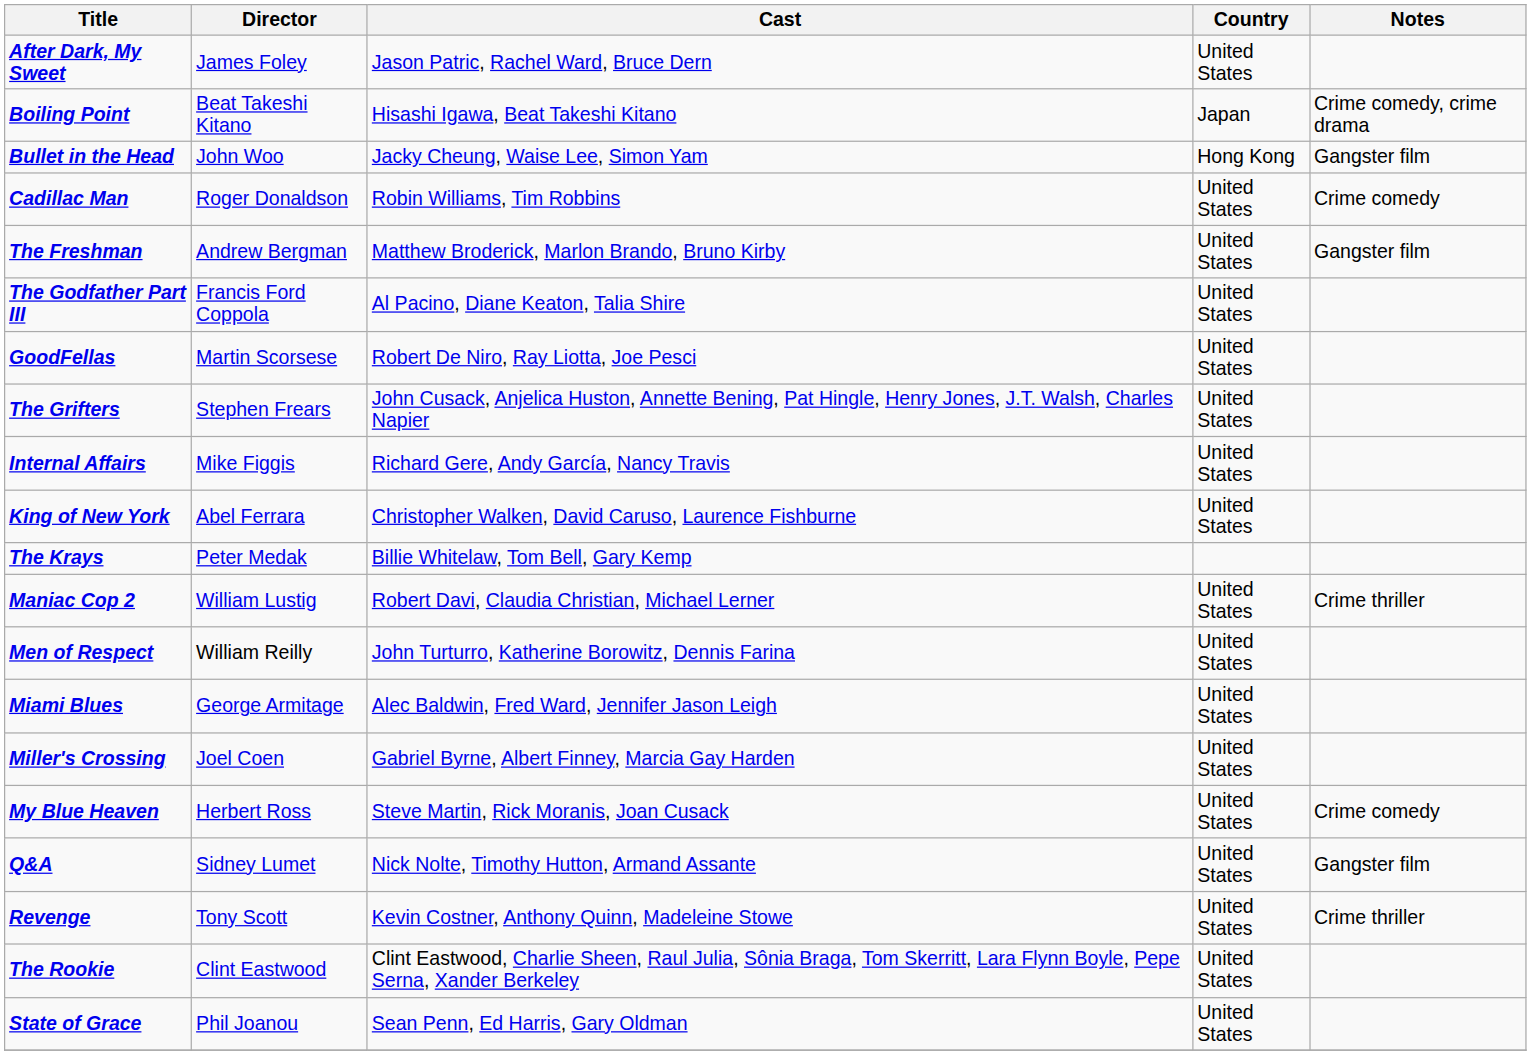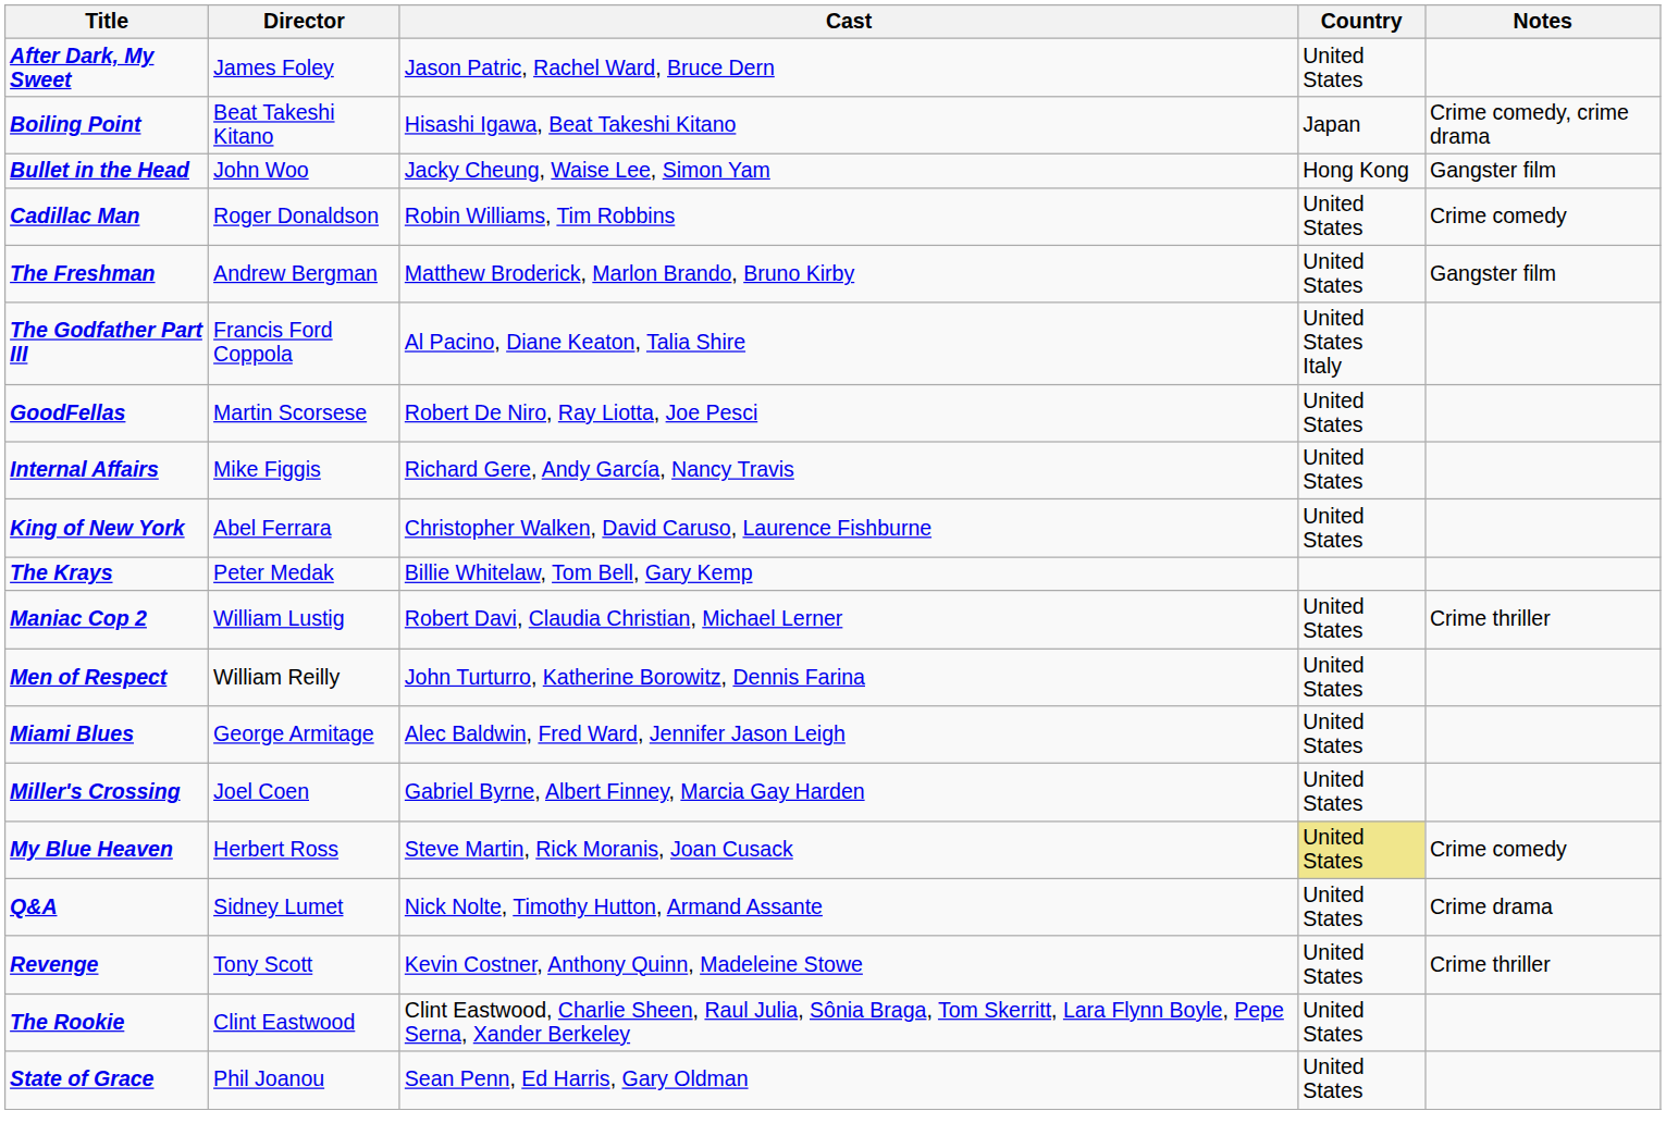The Godfather Part III | Country: United States -> United States Italy
- row: The Grifters | Stephen Frears | John Cusack, Anjelica Huston, Annette Bening, Pat Hingle, Henry Jones, J.T. Walsh, Charles Napier | United States
My Blue Heaven | Country: no background -> khaki background
Q&A | Notes: Gangster film -> Crime drama
